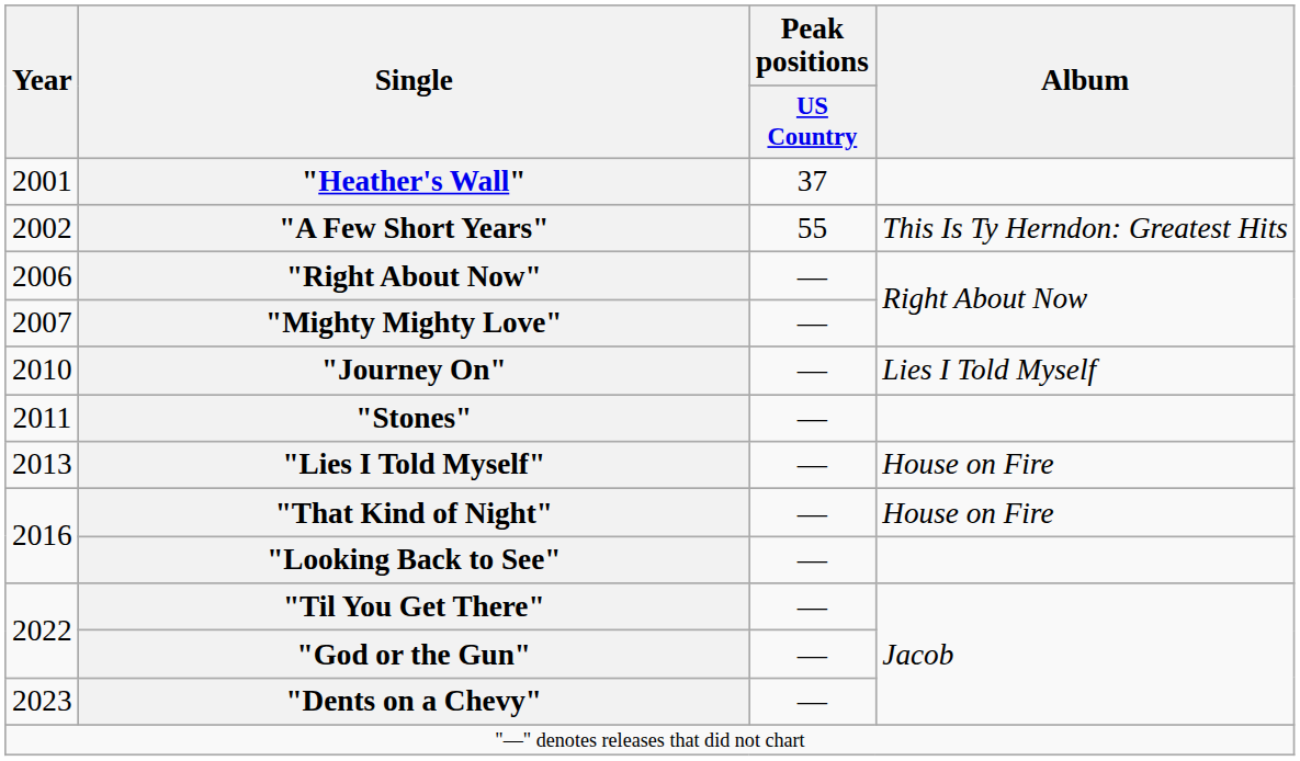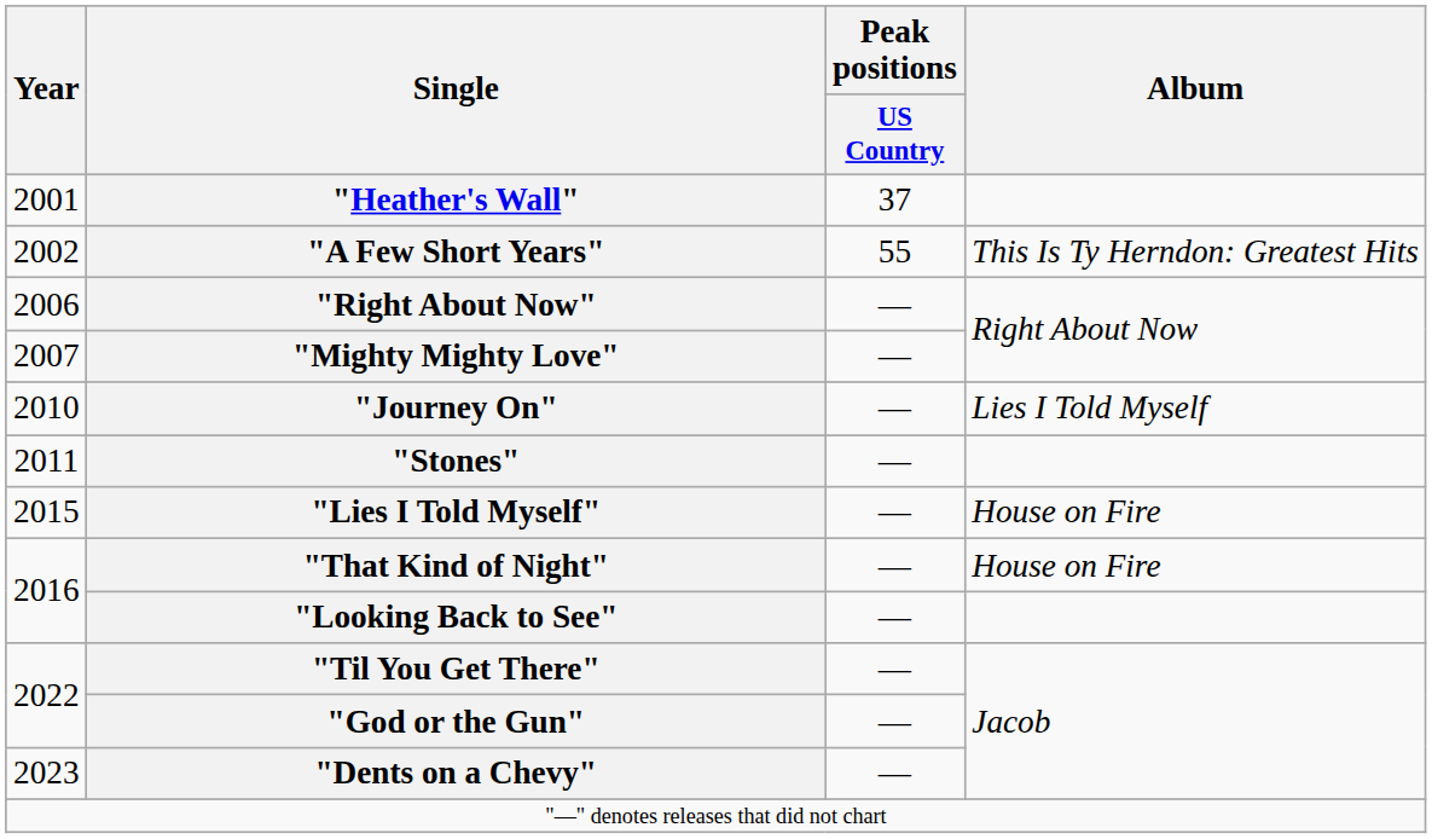"Lies I Told Myself" | Year: 2013 -> 2015
